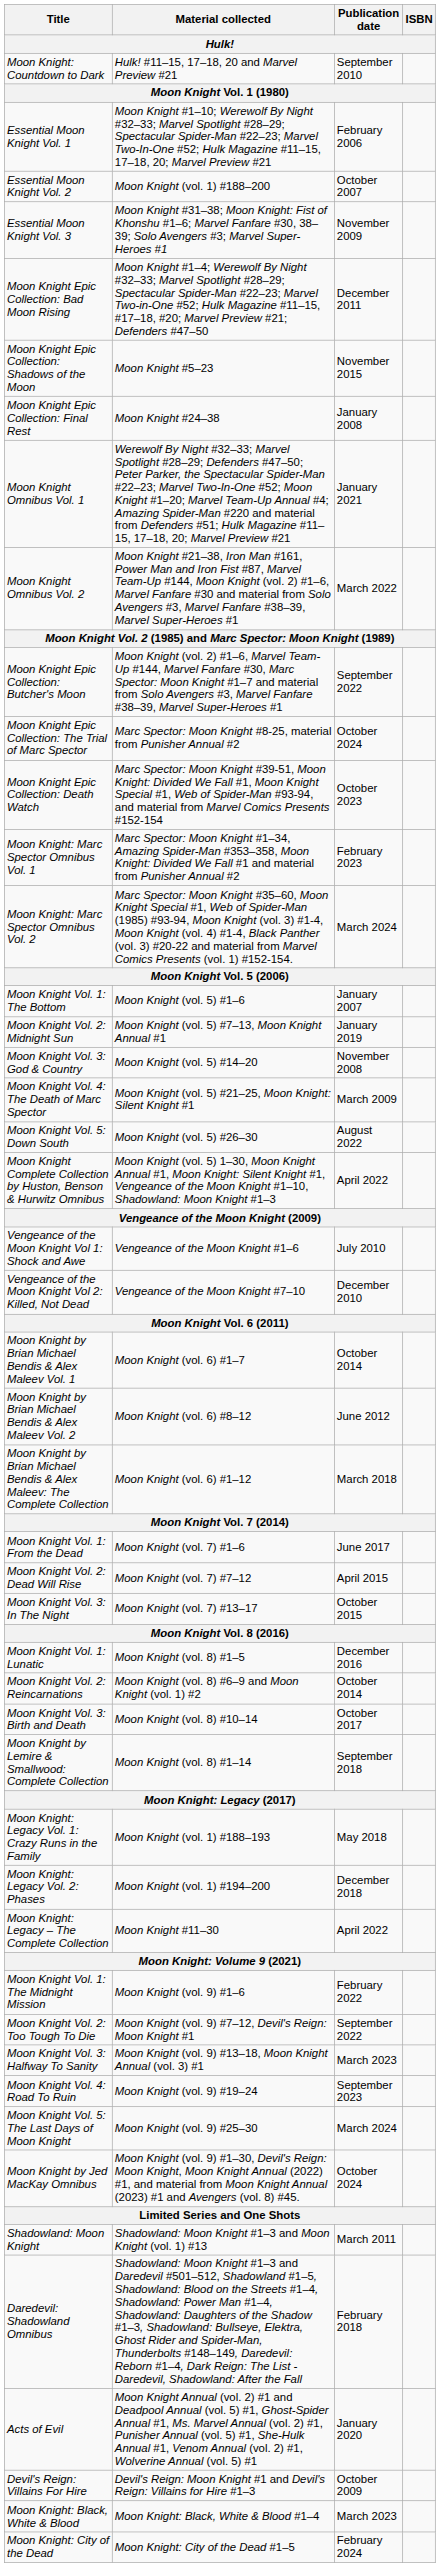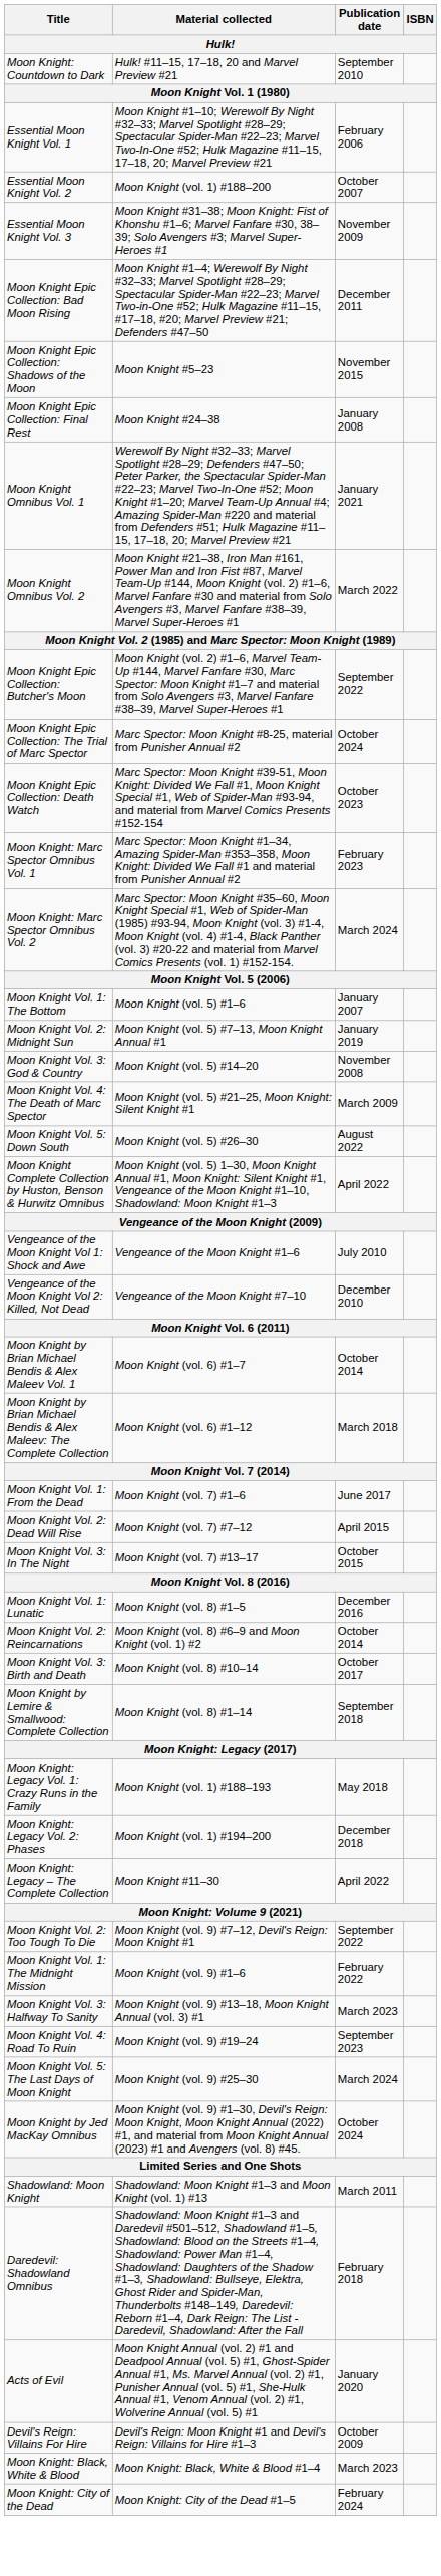- row: Moon Knight by Brian Michael Bendis & Alex Maleev Vol. 2 | Moon Knight (vol. 6) #8–12 | June 2012
rows swapped: Moon Knight Vol. 1: The Midnight Mission <-> Moon Knight Vol. 2: Too Tough To Die
